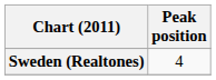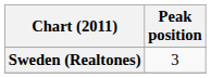Sweden (Realtones) | Peak position: 4 -> 3
